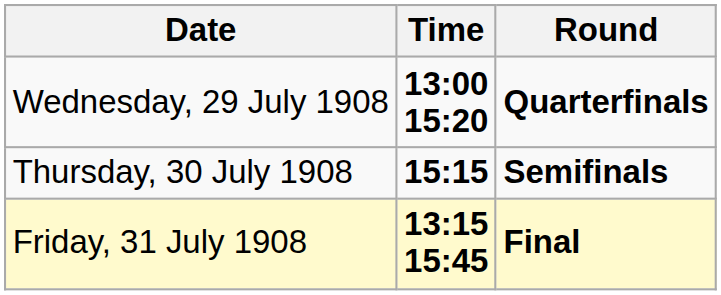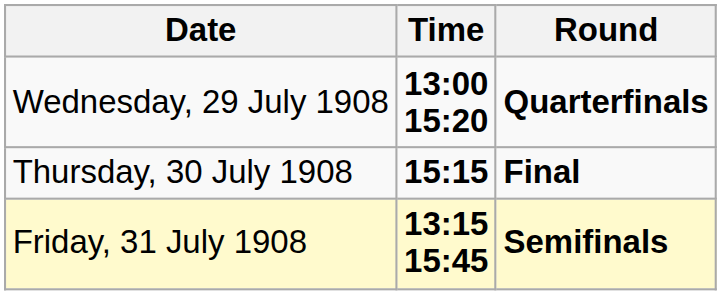Thursday, 30 July 1908 | Round: Semifinals -> Final
Friday, 31 July 1908 | Round: Final -> Semifinals
